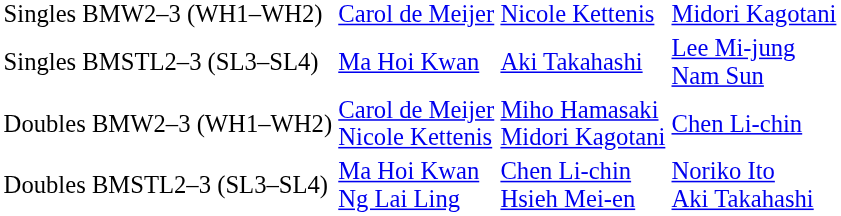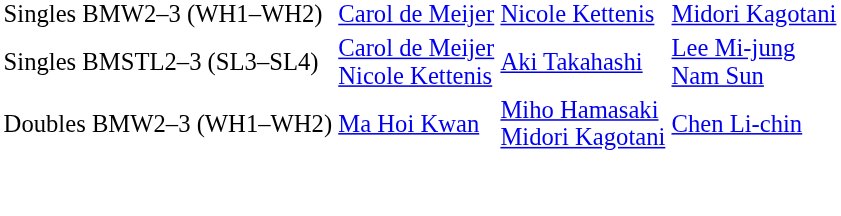Singles BMSTL2–3 (SL3–SL4) | column 2: Ma Hoi Kwan -> Carol de Meijer Nicole Kettenis
Doubles BMW2–3 (WH1–WH2) | column 2: Carol de Meijer Nicole Kettenis -> Ma Hoi Kwan
- row: Doubles BMSTL2–3 (SL3–SL4) | Ma Hoi Kwan Ng Lai Ling | Chen Li-chin Hsieh Mei-en | Noriko Ito Aki Takahashi
